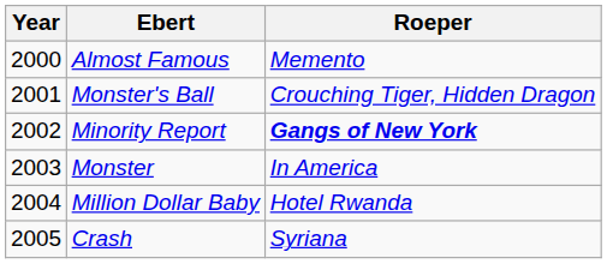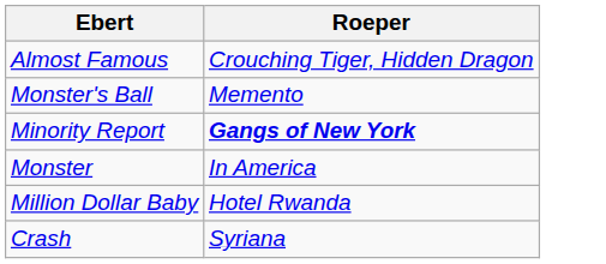- column: Year | 2000 | 2001 | 2002 | 2003 | 2004 | 2005
Almost Famous | Roeper: Memento -> Crouching Tiger, Hidden Dragon
Monster's Ball | Roeper: Crouching Tiger, Hidden Dragon -> Memento
